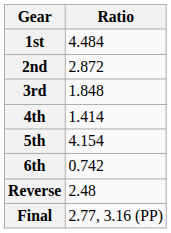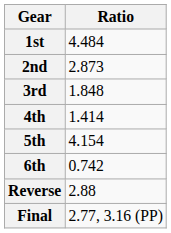2nd | Ratio: 2.872 -> 2.873
Reverse | Ratio: 2.48 -> 2.88
